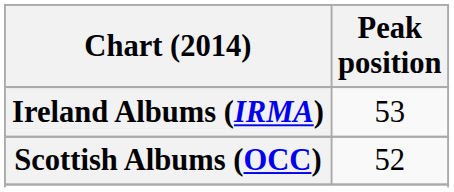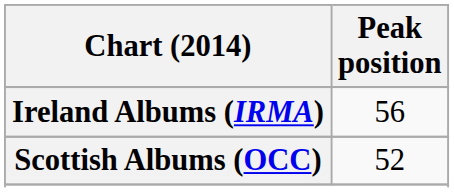Ireland Albums (IRMA) | Peak position: 53 -> 56
